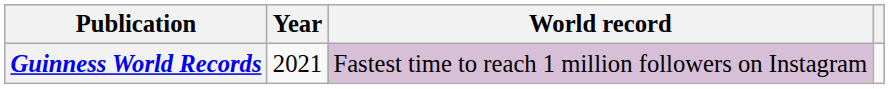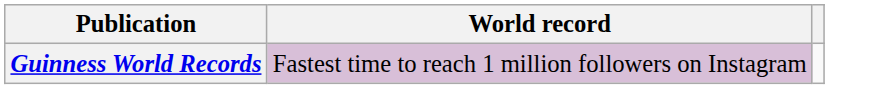- column: Year | 2021
